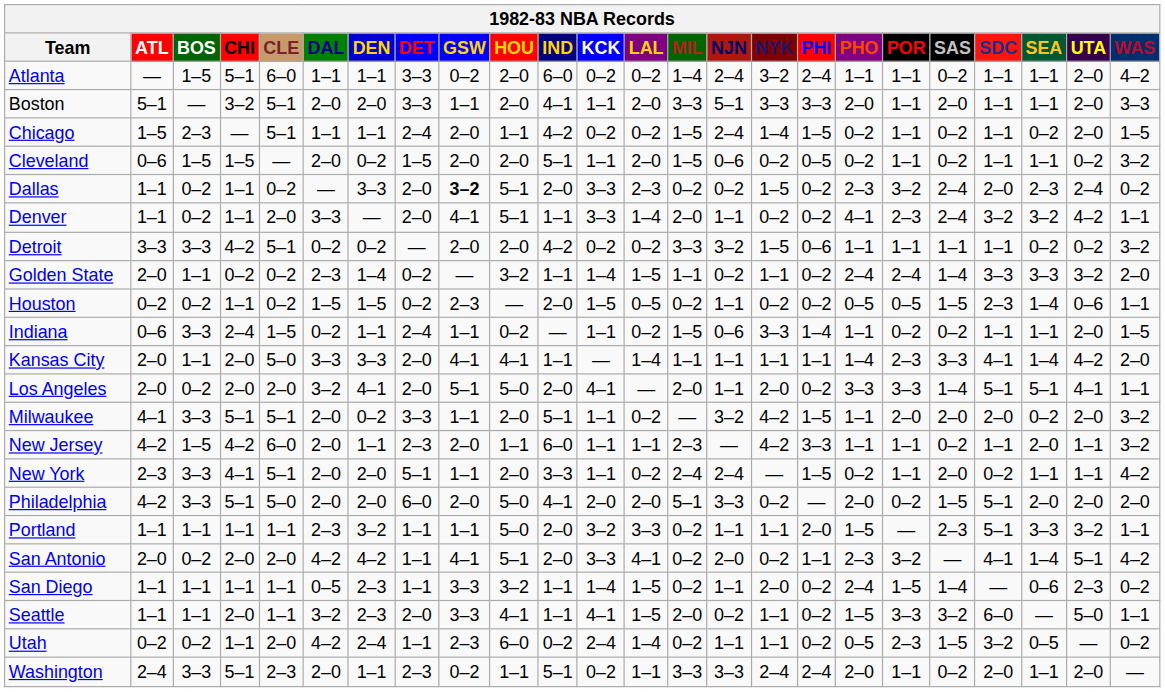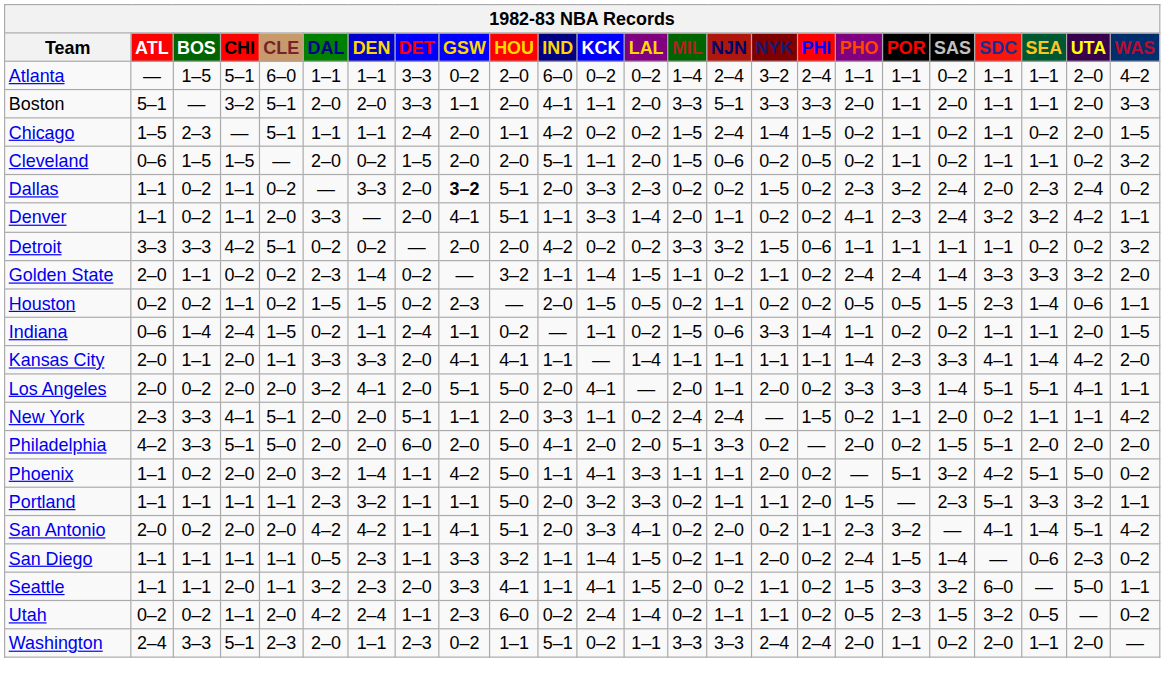Indiana | BOS: 3–3 -> 1–4
Kansas City | CLE: 5–0 -> 1–1
- row: Milwaukee | 4–1 | 3–3 | 5–1 | 5–1 | 2–0 | 0–2 | 3–3 | 1–1 | 2–0 | 5–1 | 1–1 | 0–2 | — | 3–2 | 4–2 | 1–5 | 1–1 | 2–0 | 2–0 | 2–0 | 0–2 | 2–0 | 3–2
- row: New Jersey | 4–2 | 1–5 | 4–2 | 6–0 | 2–0 | 1–1 | 2–3 | 2–0 | 1–1 | 6–0 | 1–1 | 1–1 | 2–3 | — | 4–2 | 3–3 | 1–1 | 1–1 | 0–2 | 1–1 | 2–0 | 1–1 | 3–2
+ row: Phoenix | 1–1 | 0–2 | 2–0 | 2–0 | 3–2 | 1–4 | 1–1 | 4–2 | 5–0 | 1–1 | 4–1 | 3–3 | 1–1 | 1–1 | 2–0 | 0–2 | — | 5–1 | 3–2 | 4–2 | 5–1 | 5–0 | 0–2
